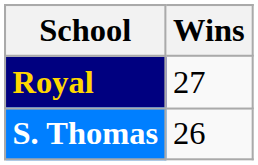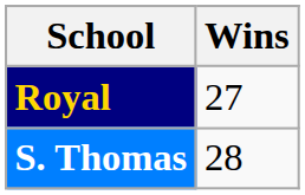S. Thomas | Wins: 26 -> 28
